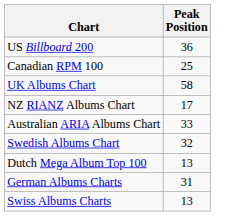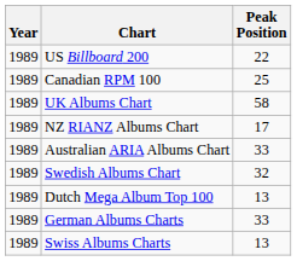+ column: Year | 1989 | 1989 | 1989 | 1989 | 1989 | 1989 | 1989 | 1989 | 1989
US Billboard 200 | Peak Position: 36 -> 22
German Albums Charts | Peak Position: 31 -> 33
